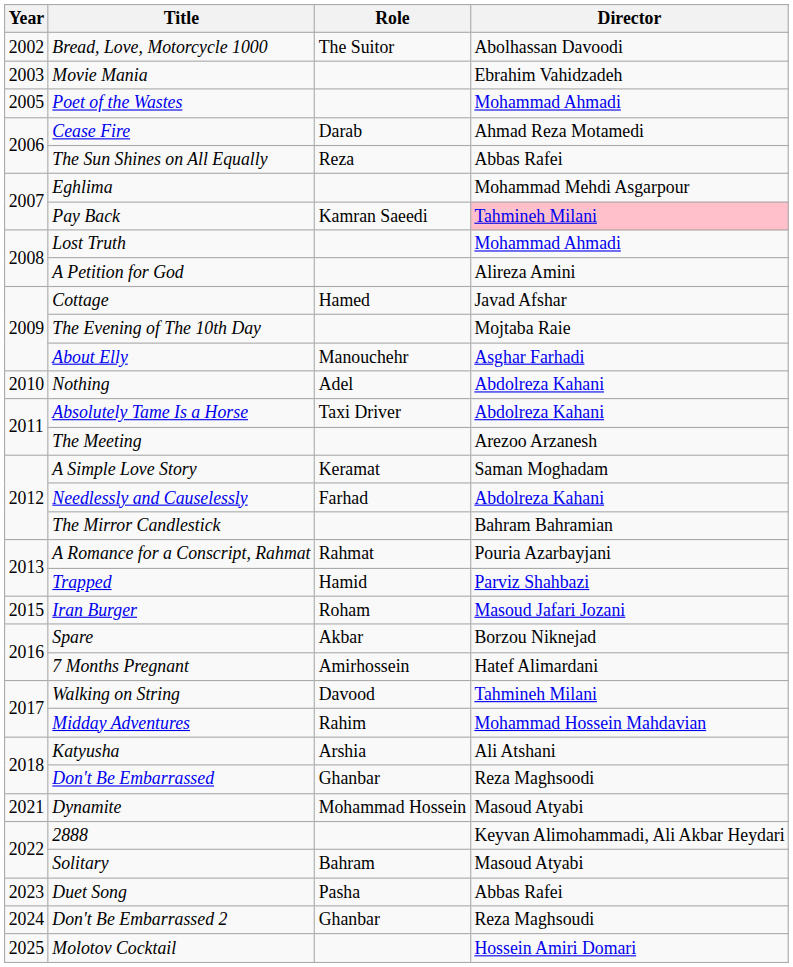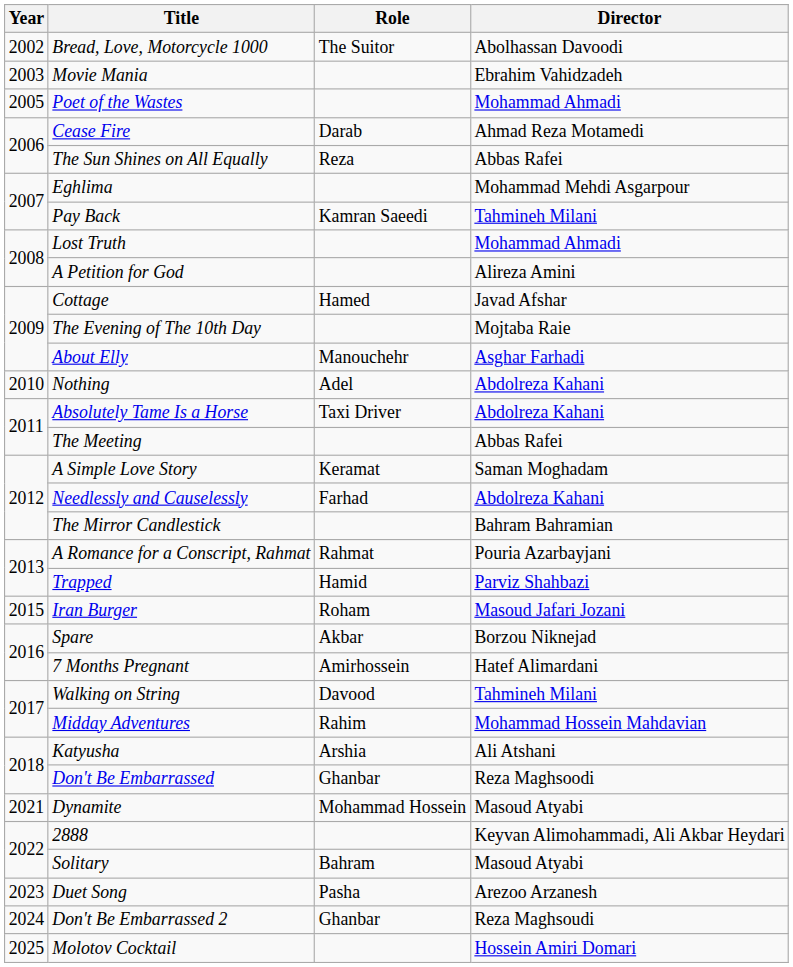Pay Back | Director: pink background -> no background
The Meeting | Director: Arezoo Arzanesh -> Abbas Rafei
Duet Song | Director: Abbas Rafei -> Arezoo Arzanesh
